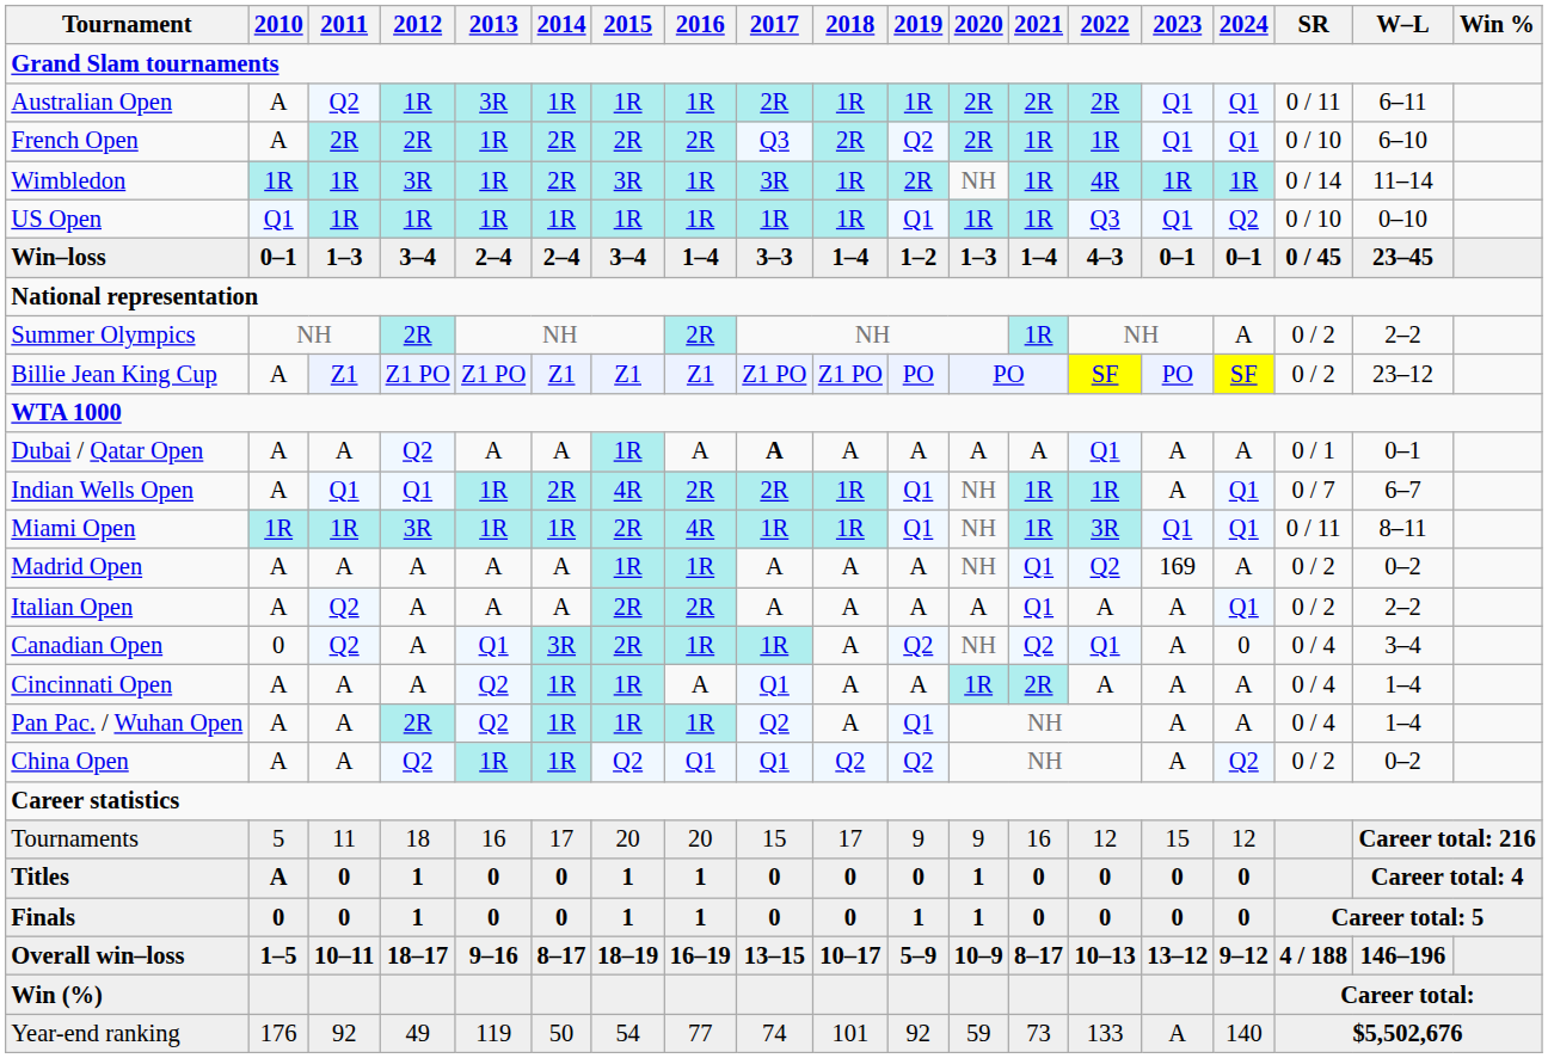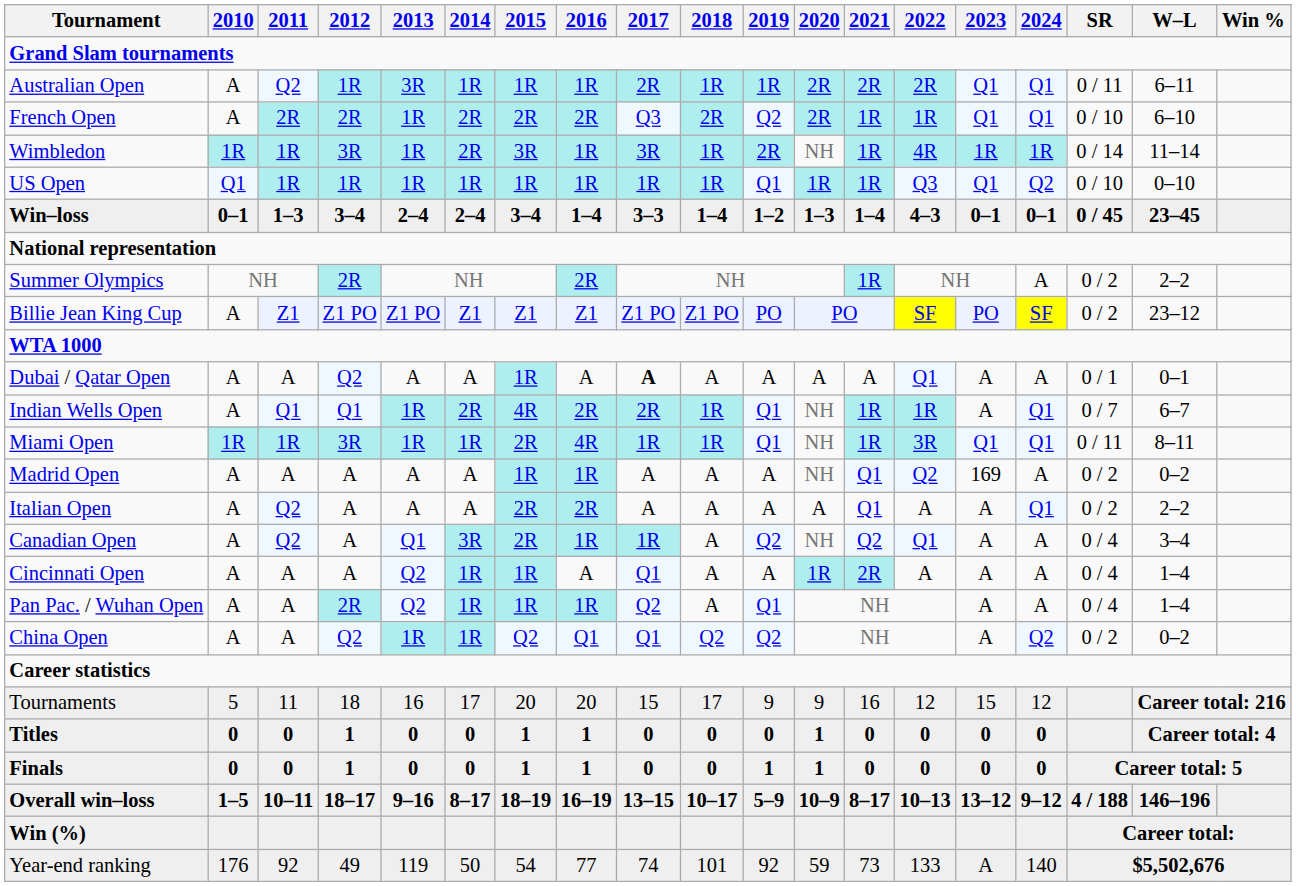Canadian Open | 2010: 0 -> A
Canadian Open | 2024: 0 -> A
Titles | 2010: A -> 0
